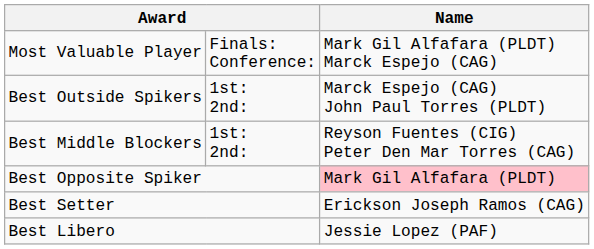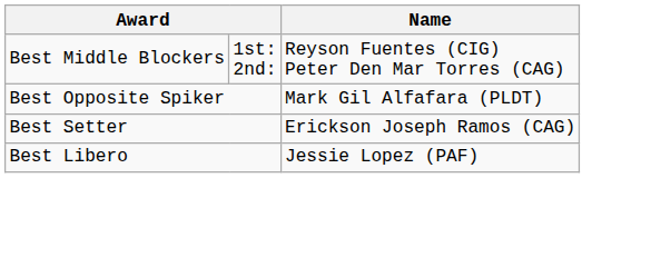- row: Most Valuable Player | Finals: Conference: | Mark Gil Alfafara (PLDT) Marck Espejo (CAG)
- row: Best Outside Spikers | 1st: 2nd: | Marck Espejo (CAG) John Paul Torres (PLDT)
Best Opposite Spiker | Name: pink background -> no background
